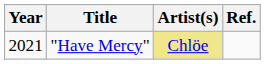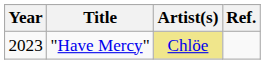"Have Mercy" | Year: 2021 -> 2023
